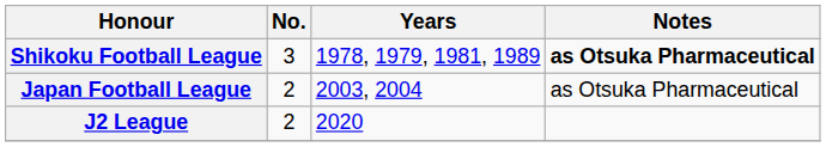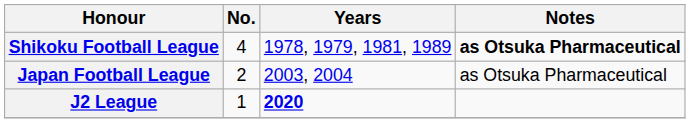Shikoku Football League | No.: 3 -> 4
J2 League | No.: 2 -> 1
J2 League | Years: normal -> bold
